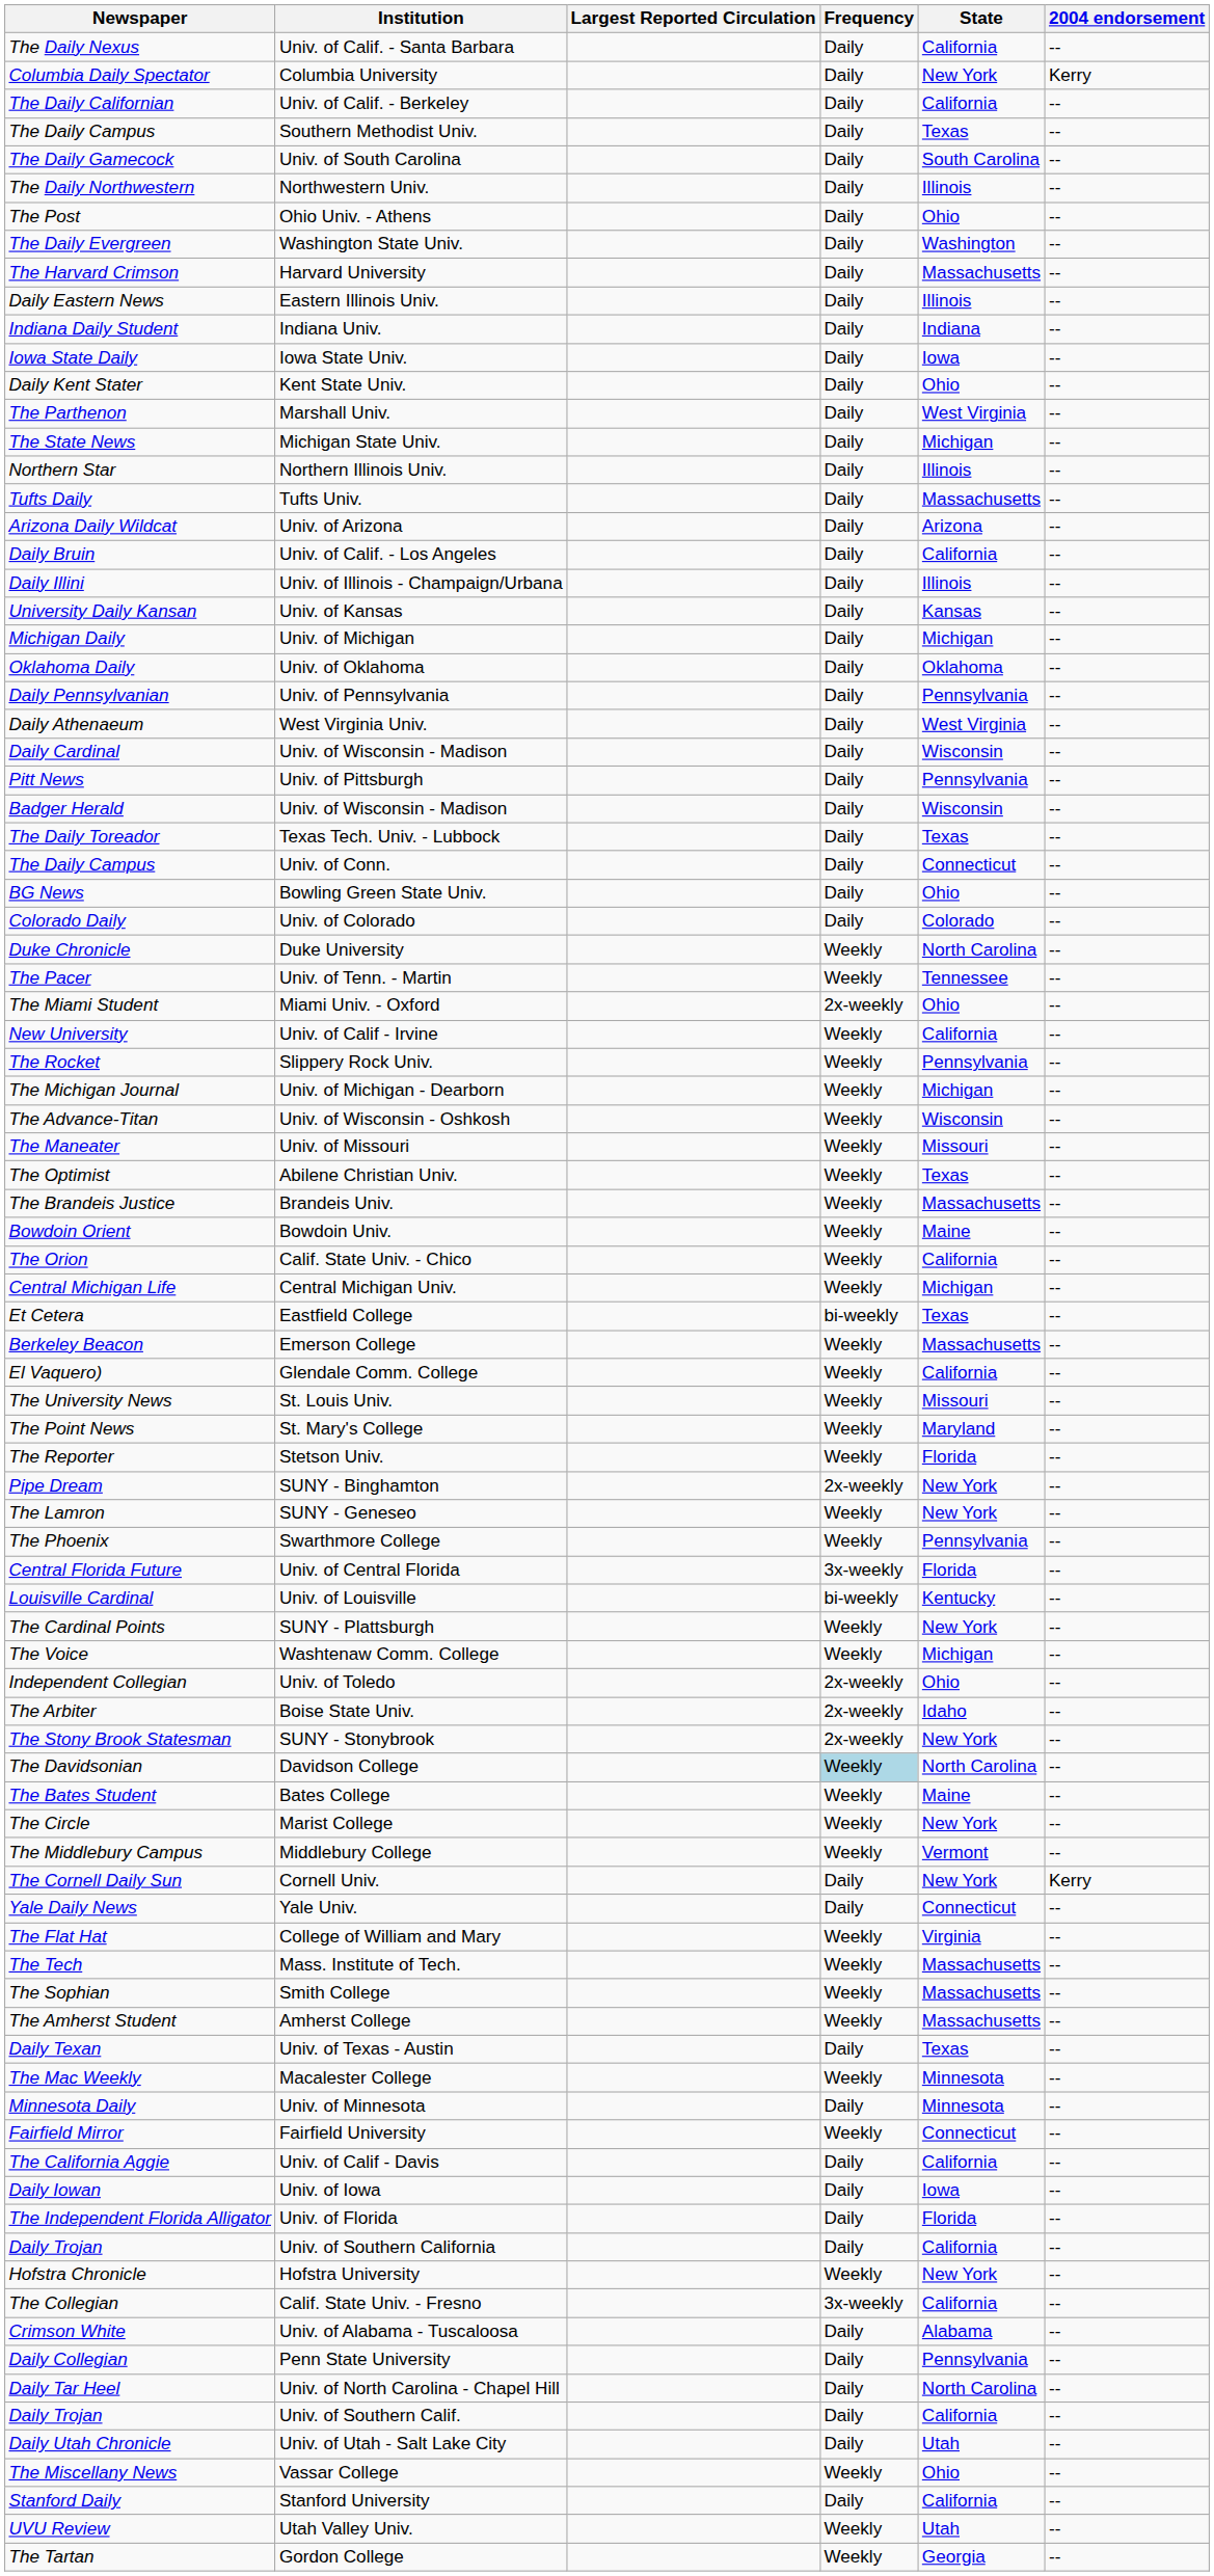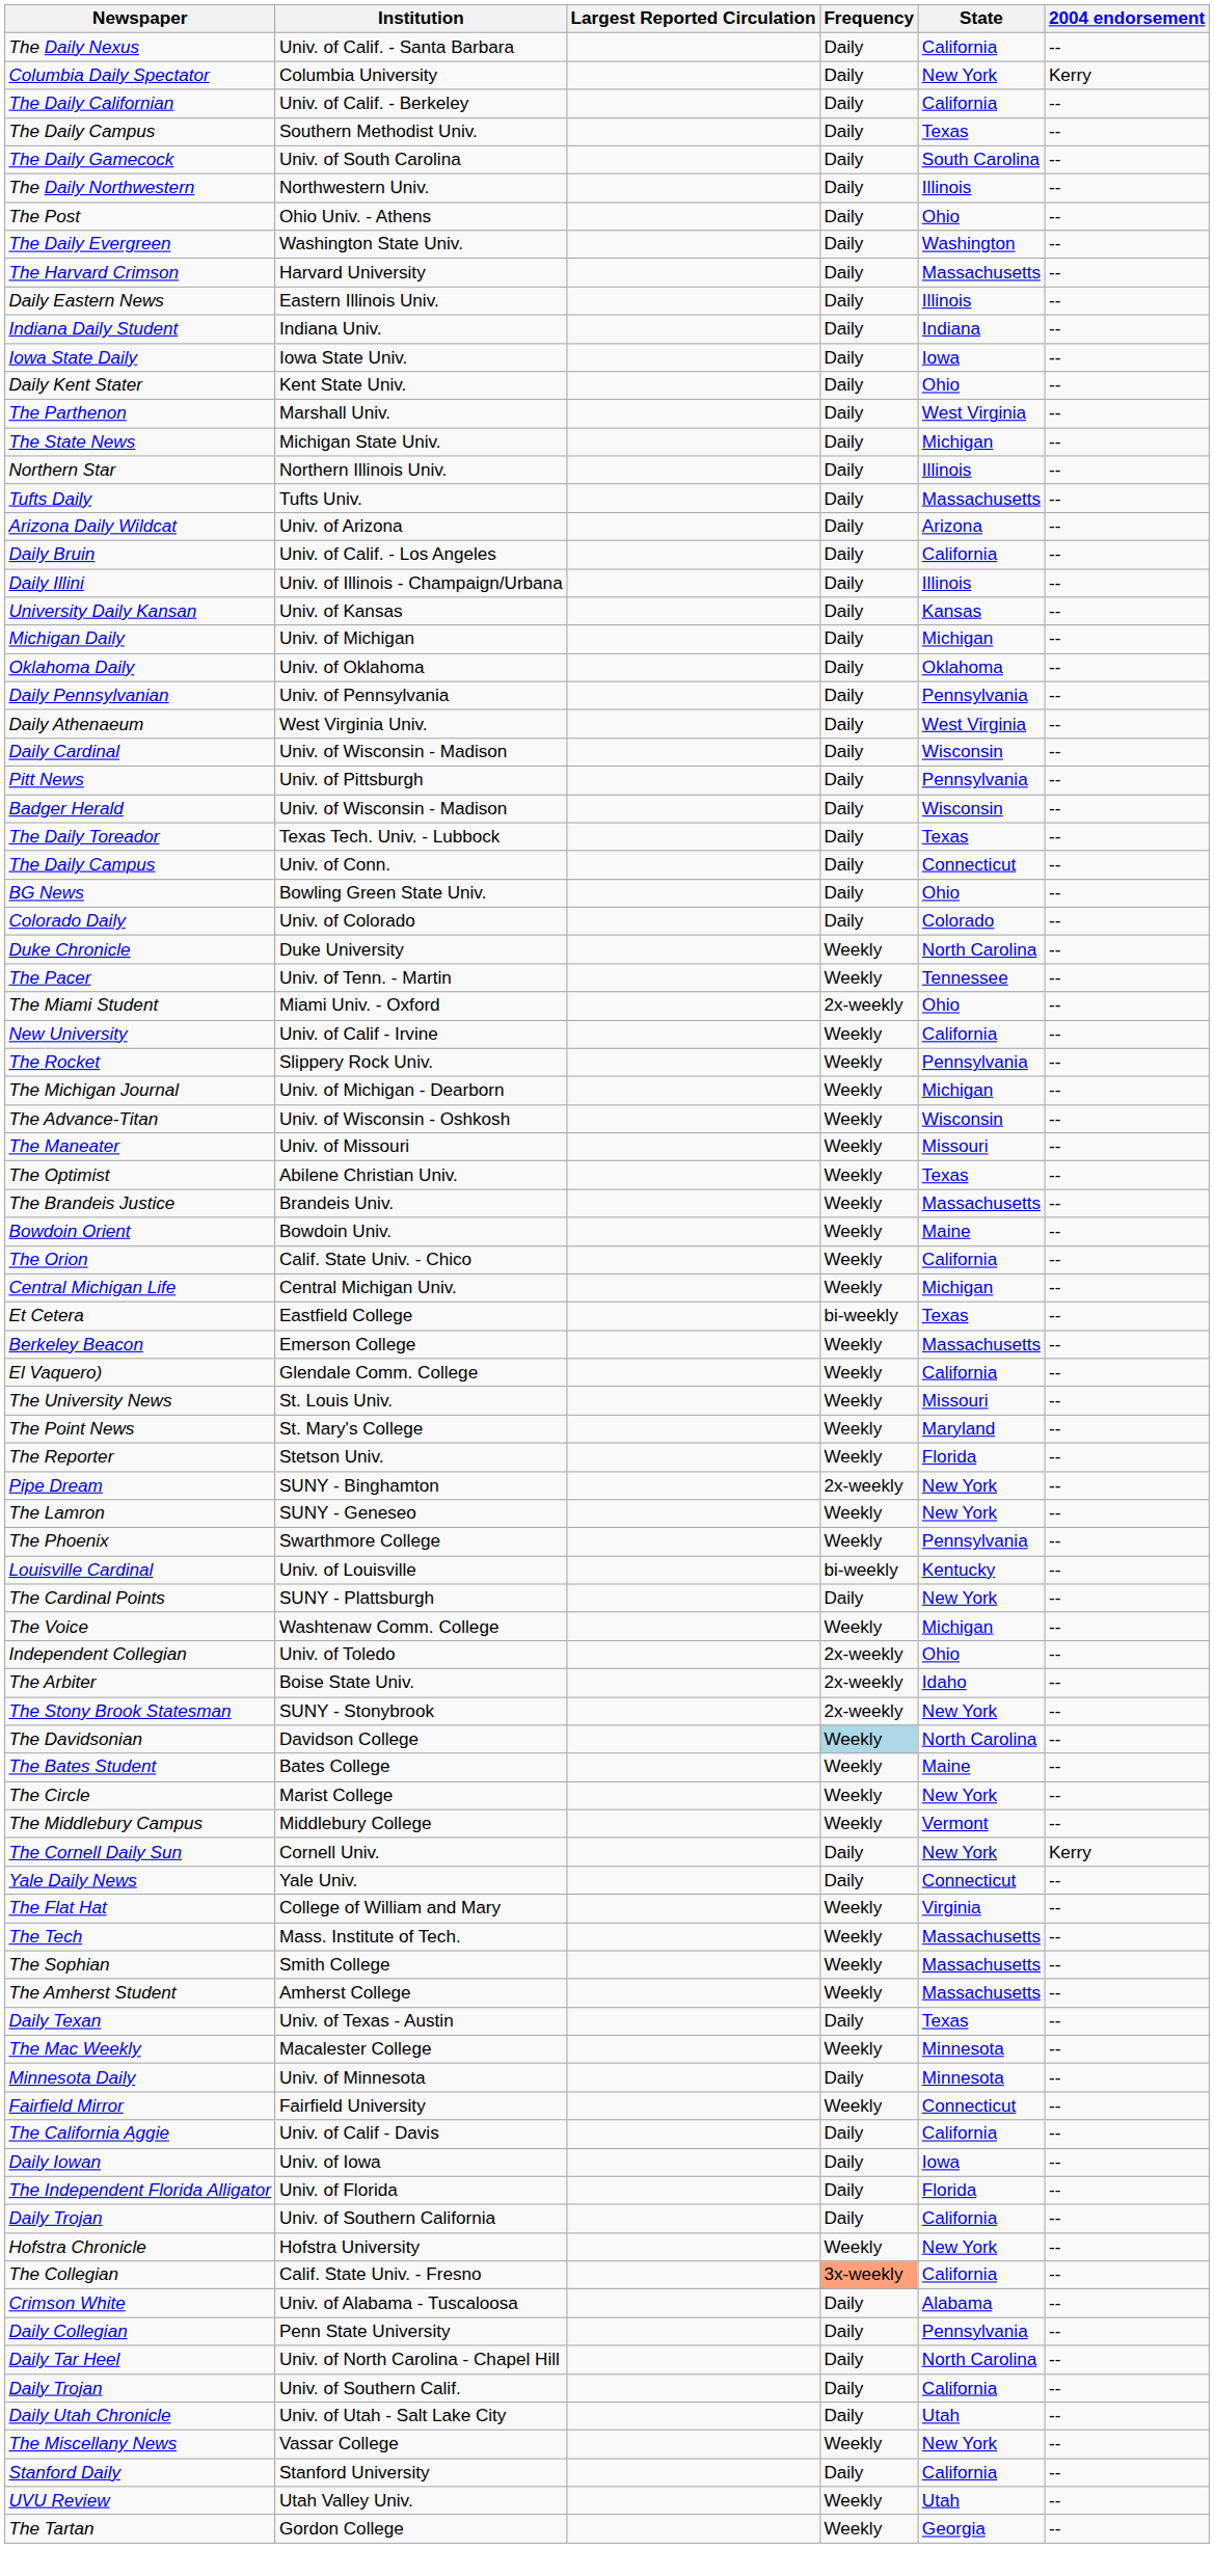- row: Central Florida Future | Univ. of Central Florida | 3x-weekly | Florida | --
SUNY - Plattsburgh | Frequency: Weekly -> Daily
Calif. State Univ. - Fresno | Frequency: no background -> lightsalmon background
Vassar College | State: Ohio -> New York
